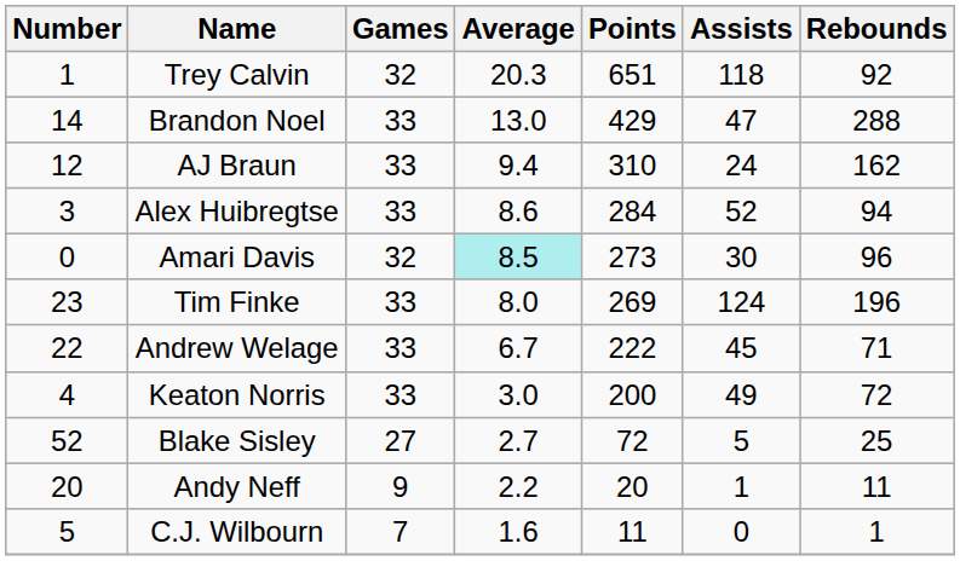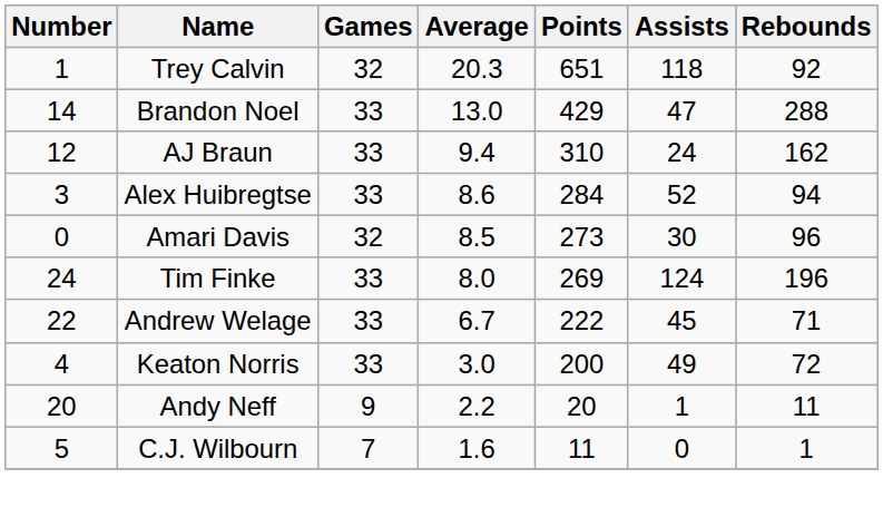Amari Davis | Average: paleturquoise background -> no background
Tim Finke | Number: 23 -> 24
- row: 52 | Blake Sisley | 27 | 2.7 | 72 | 5 | 25
